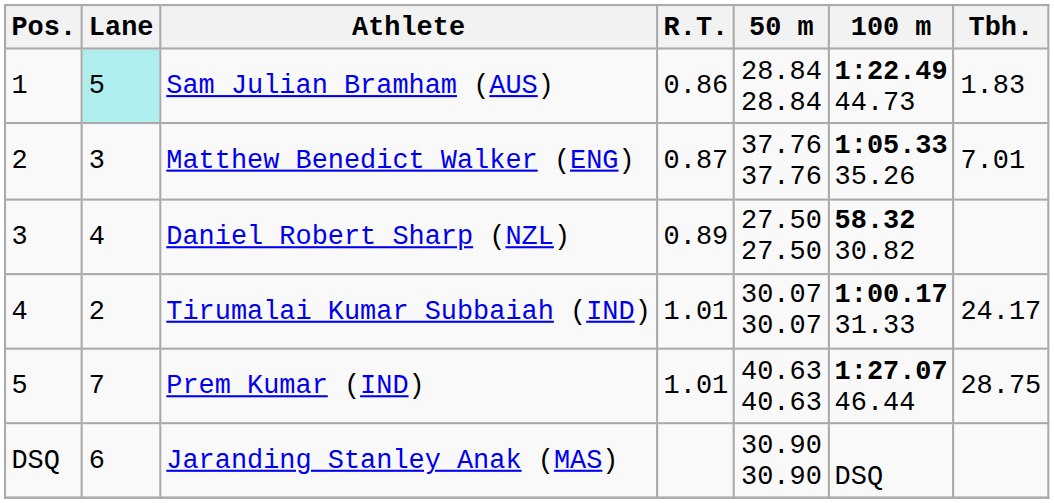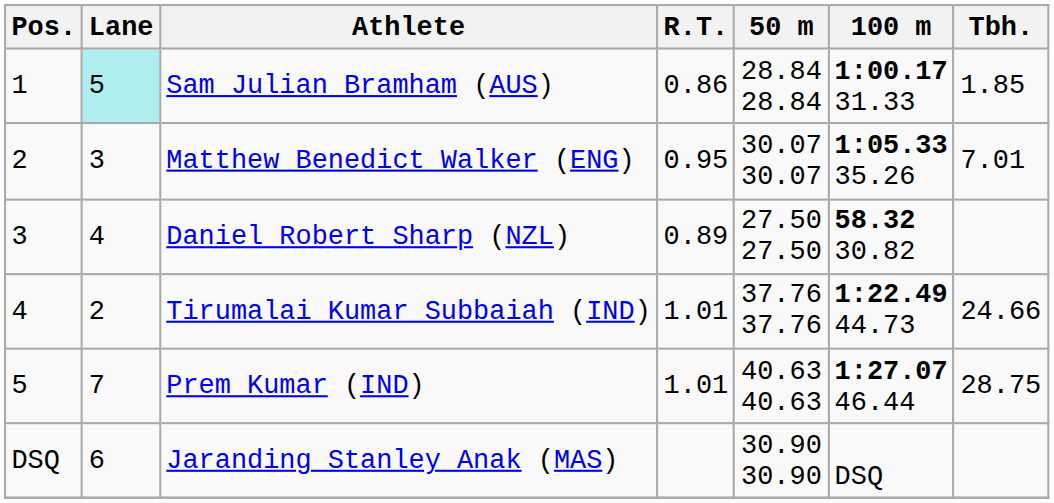Sam Julian Bramham (AUS) | 100 m: 1:22.49 44.73 -> 1:00.17 31.33
Sam Julian Bramham (AUS) | Tbh.: 1.83 -> 1.85
Matthew Benedict Walker (ENG) | R.T.: 0.87 -> 0.95
Matthew Benedict Walker (ENG) | 50 m: 37.76 37.76 -> 30.07 30.07
Tirumalai Kumar Subbaiah (IND) | 50 m: 30.07 30.07 -> 37.76 37.76
Tirumalai Kumar Subbaiah (IND) | 100 m: 1:00.17 31.33 -> 1:22.49 44.73
Tirumalai Kumar Subbaiah (IND) | Tbh.: 24.17 -> 24.66
